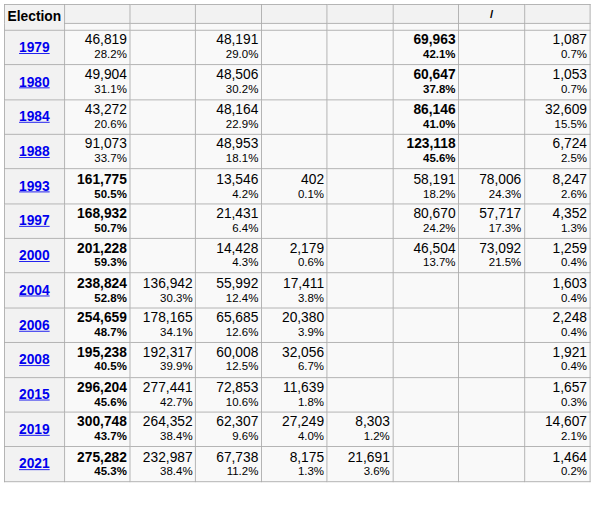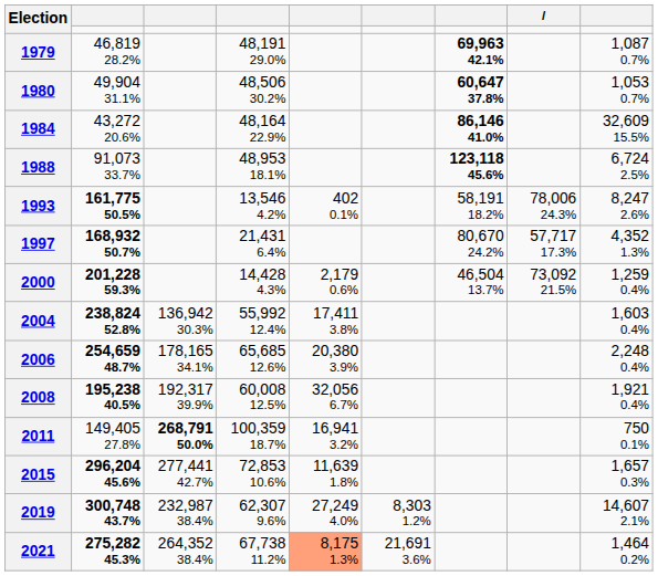+ row: 2011 | 149,405 27.8% | 268,791 50.0% | 100,359 18.7% | 16,941 3.2% | 750 0.1%
2019 | column 3: 264,352 38.4% -> 232,987 38.4%
2021 | column 3: 232,987 38.4% -> 264,352 38.4%
2021 | column 5: no background -> lightsalmon background
